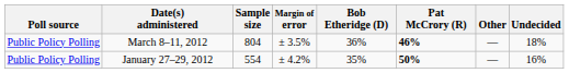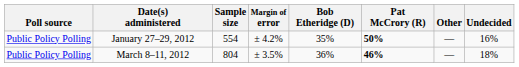rows swapped: March 8–11, 2012 <-> January 27–29, 2012
